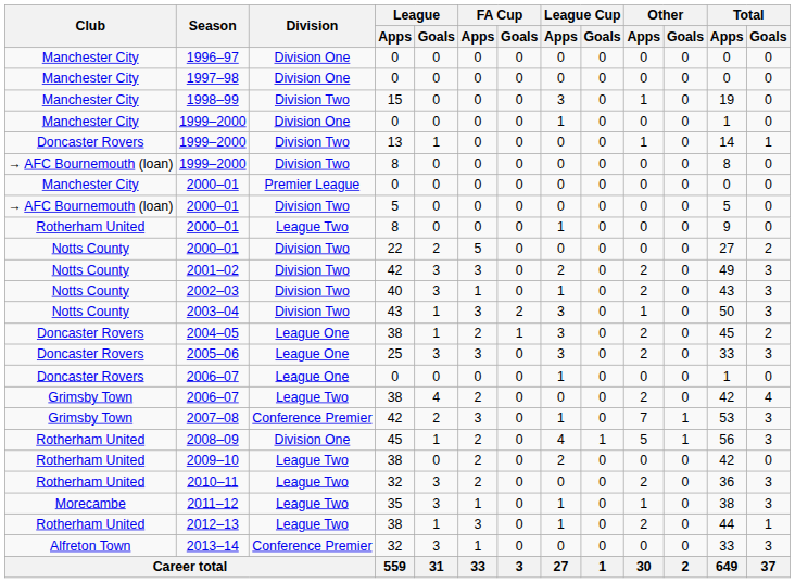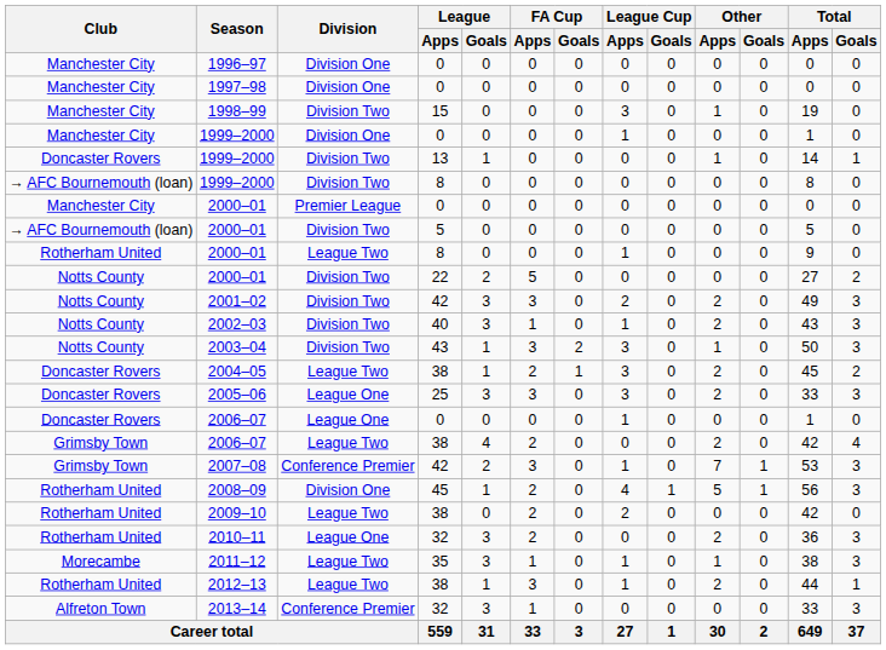2004–05 | Division: League One -> League Two
2010–11 | Division: League Two -> League One
